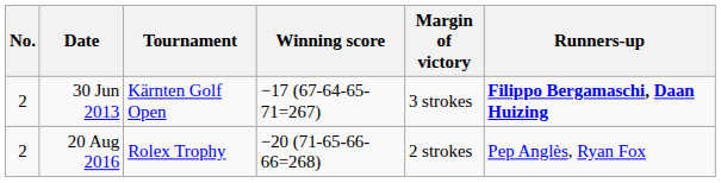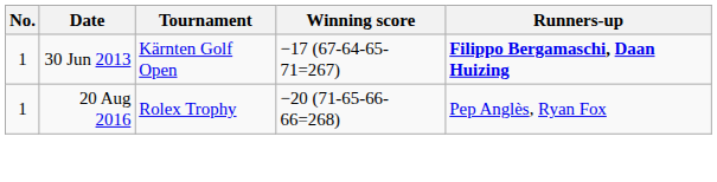- column: Margin of victory | 3 strokes | 2 strokes
30 Jun 2013 | No.: 2 -> 1
20 Aug 2016 | No.: 2 -> 1
